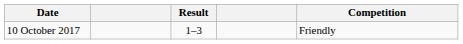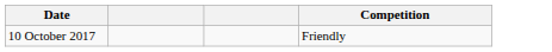- column: Result | 1–3
